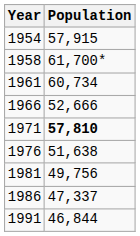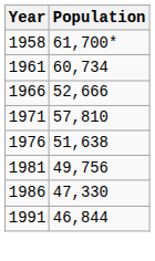- row: 1954 | 57,915
1971 | Population: bold -> normal
1986 | Population: 47,337 -> 47,330
